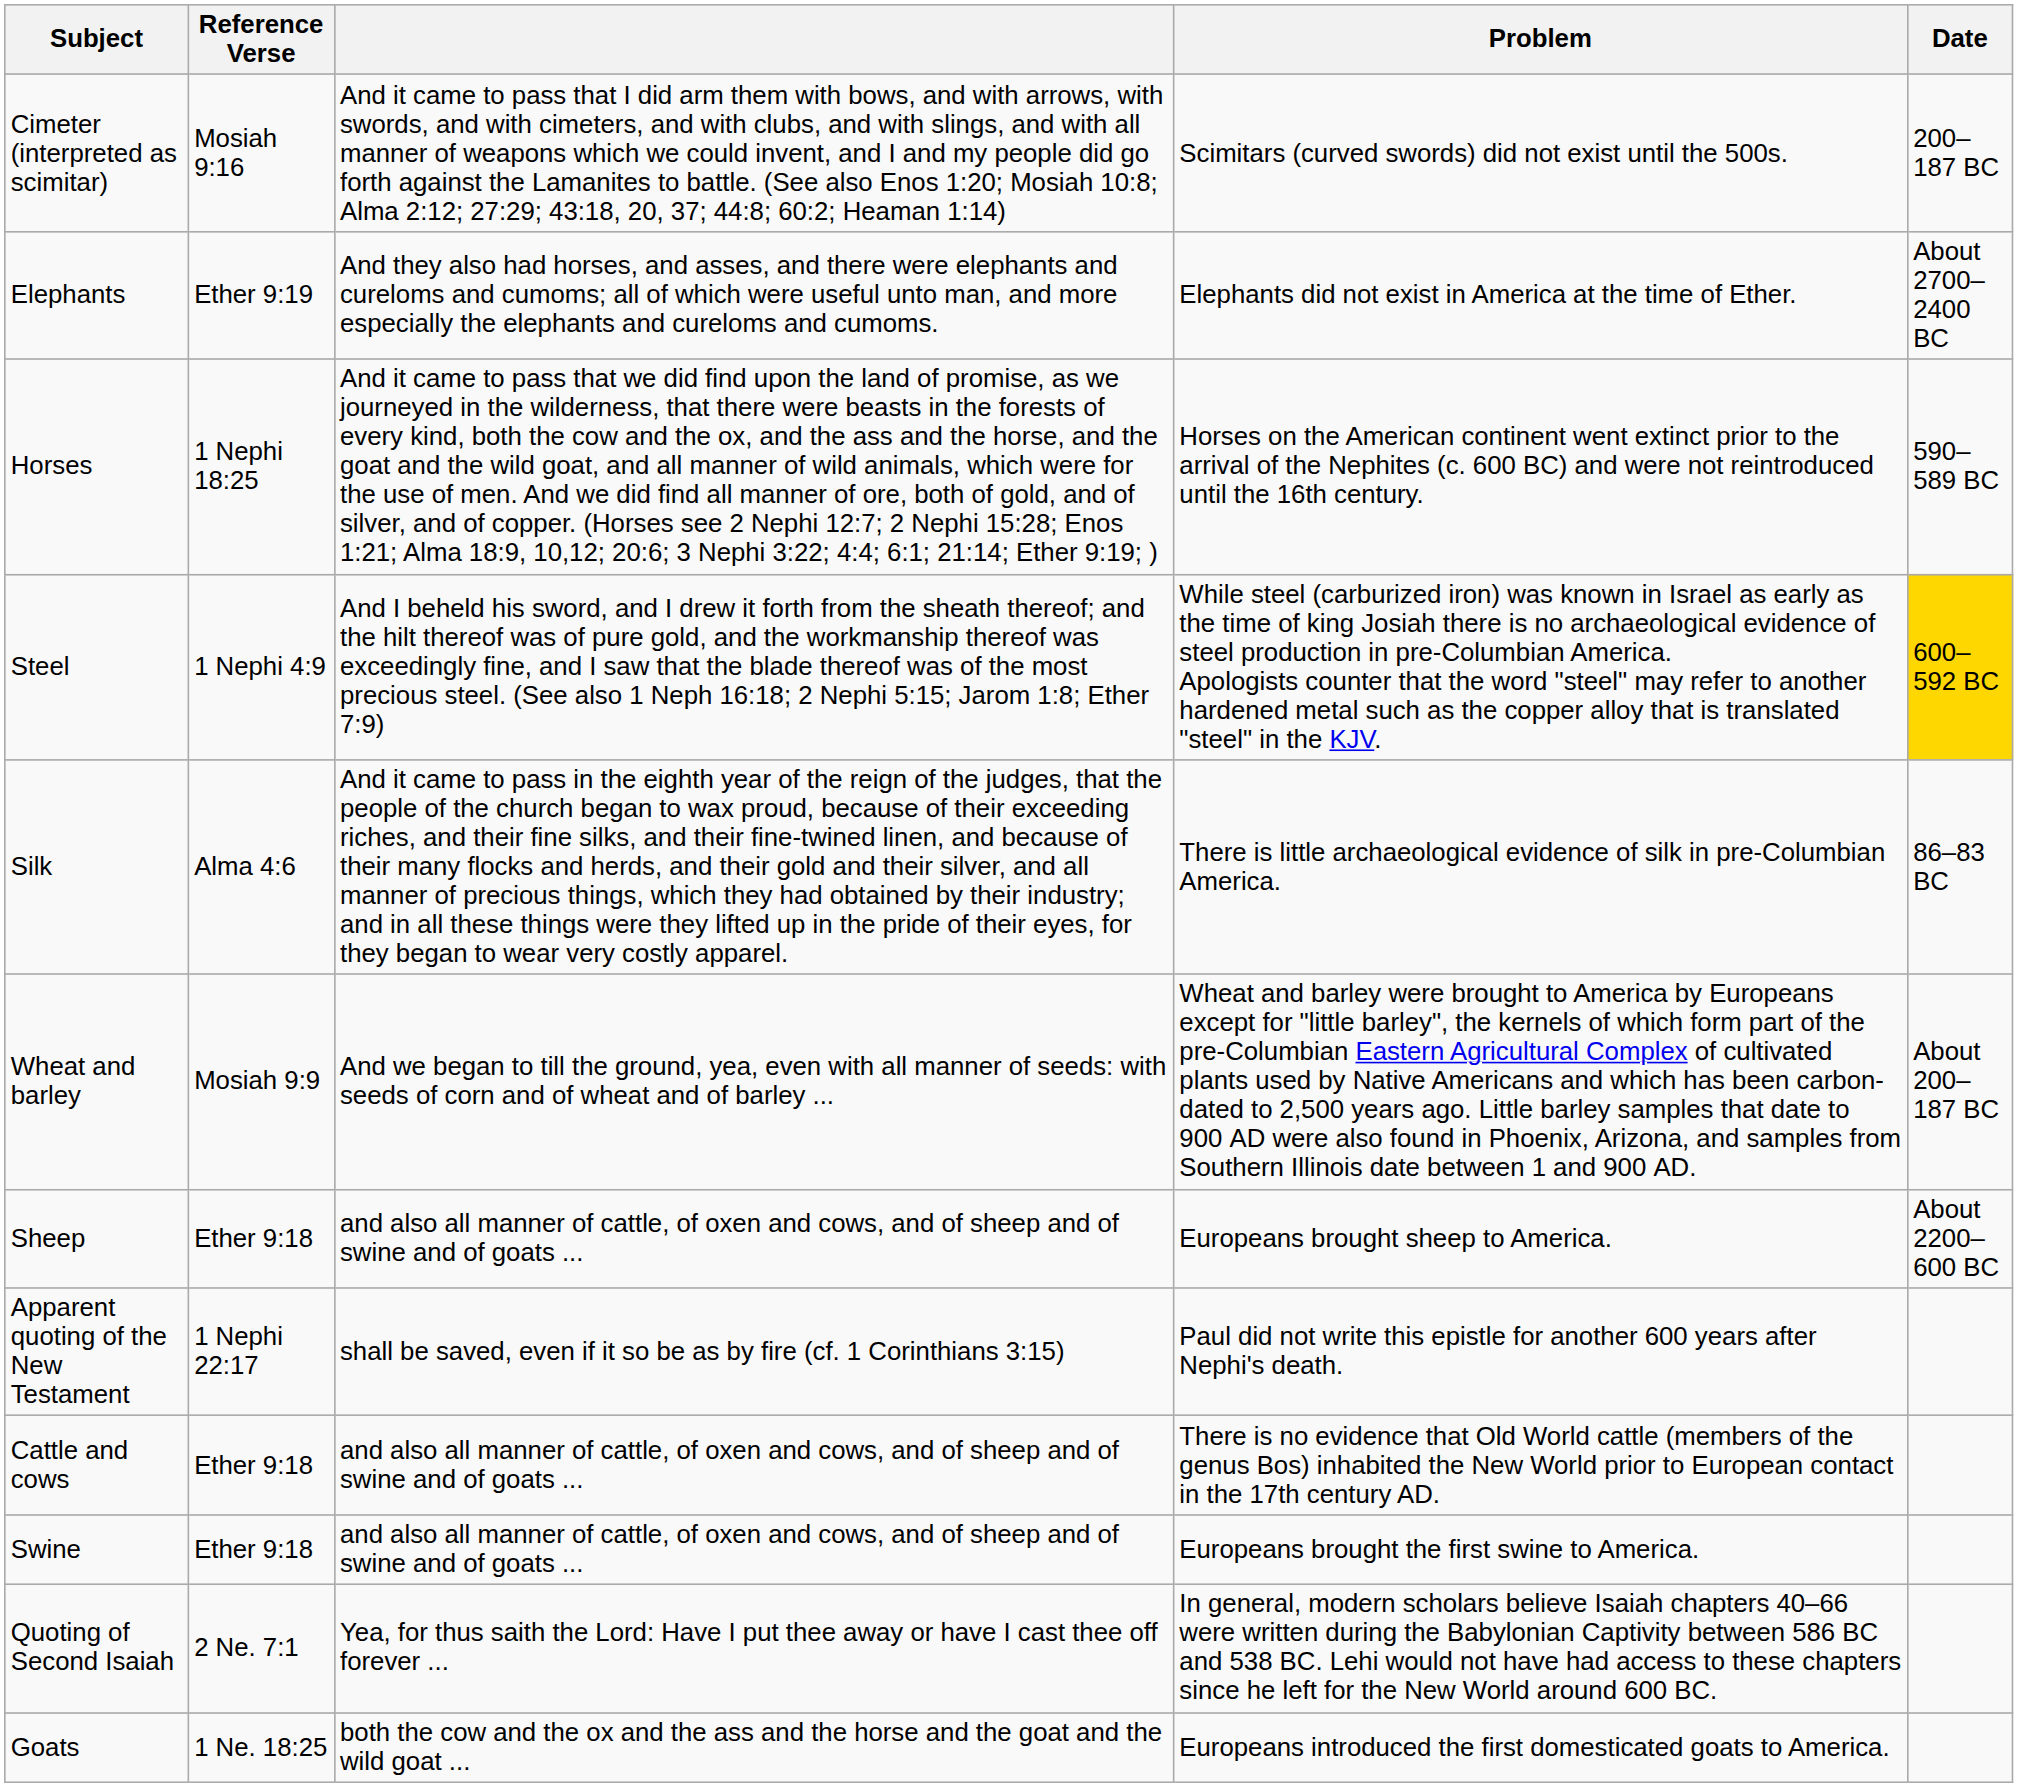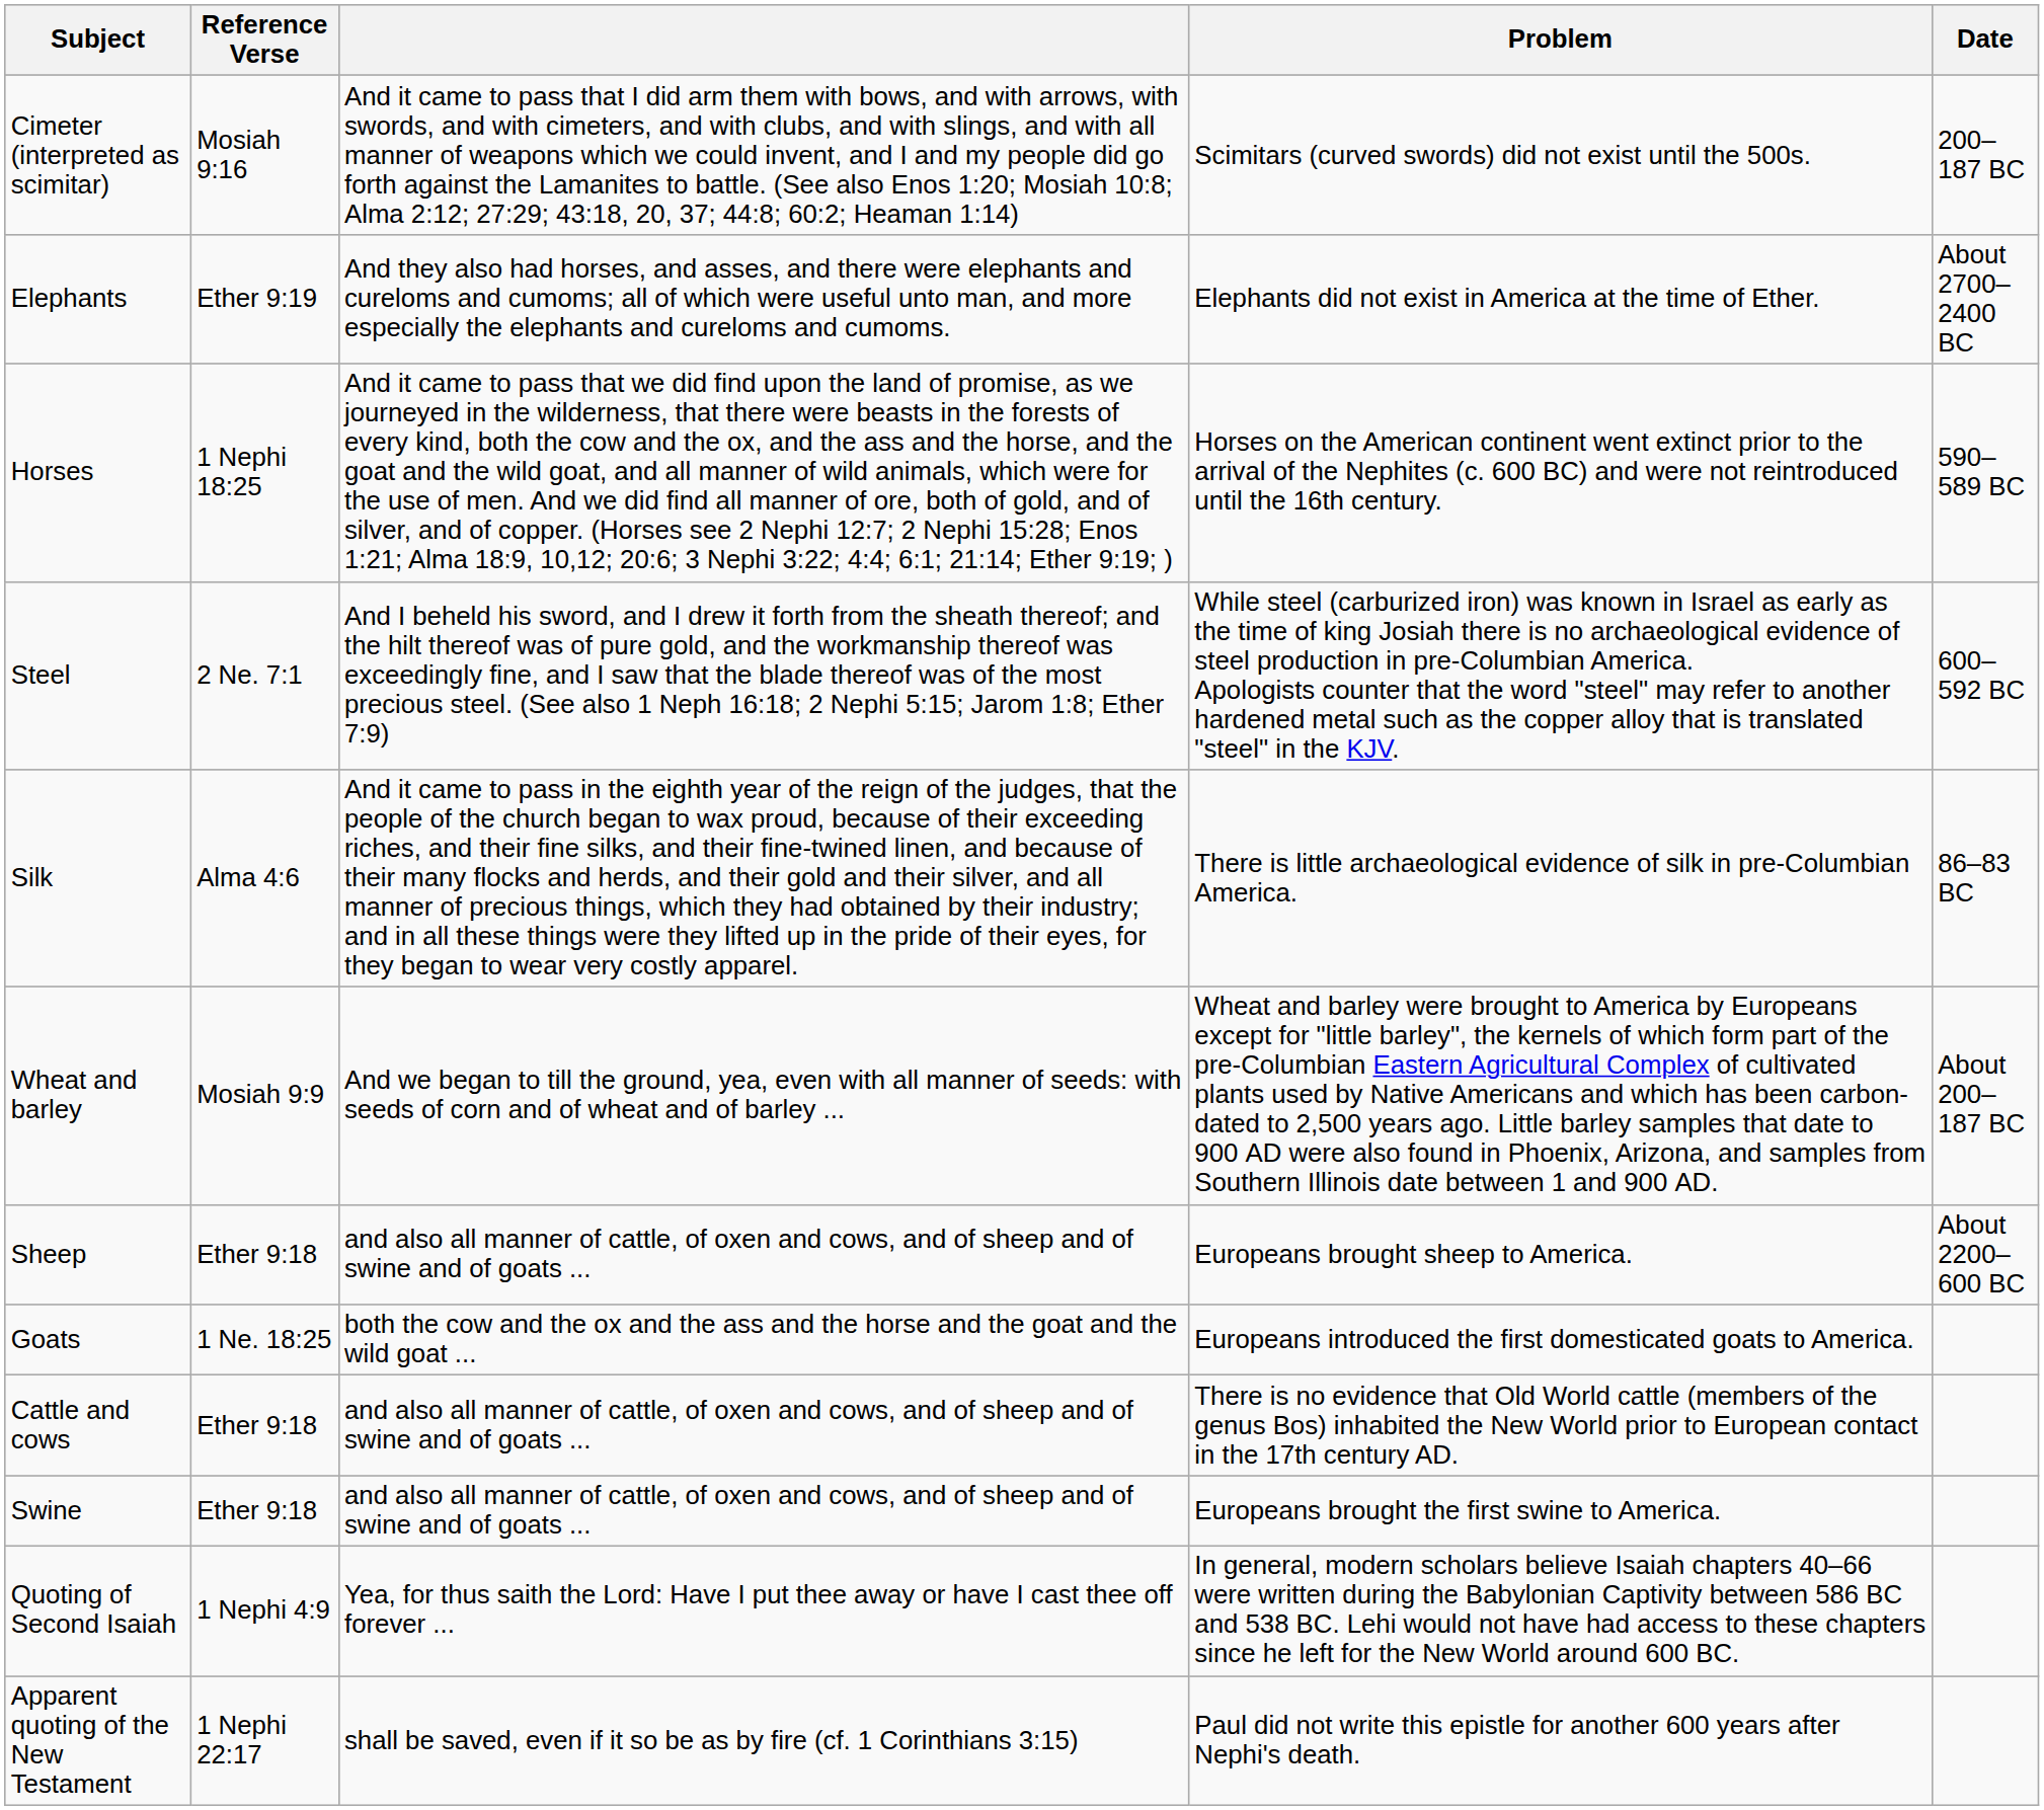Steel | Reference Verse: 1 Nephi 4:9 -> 2 Ne. 7:1
Steel | Date: gold background -> no background
rows swapped: Goats <-> Apparent quoting of the New Testament
Quoting of Second Isaiah | Reference Verse: 2 Ne. 7:1 -> 1 Nephi 4:9
